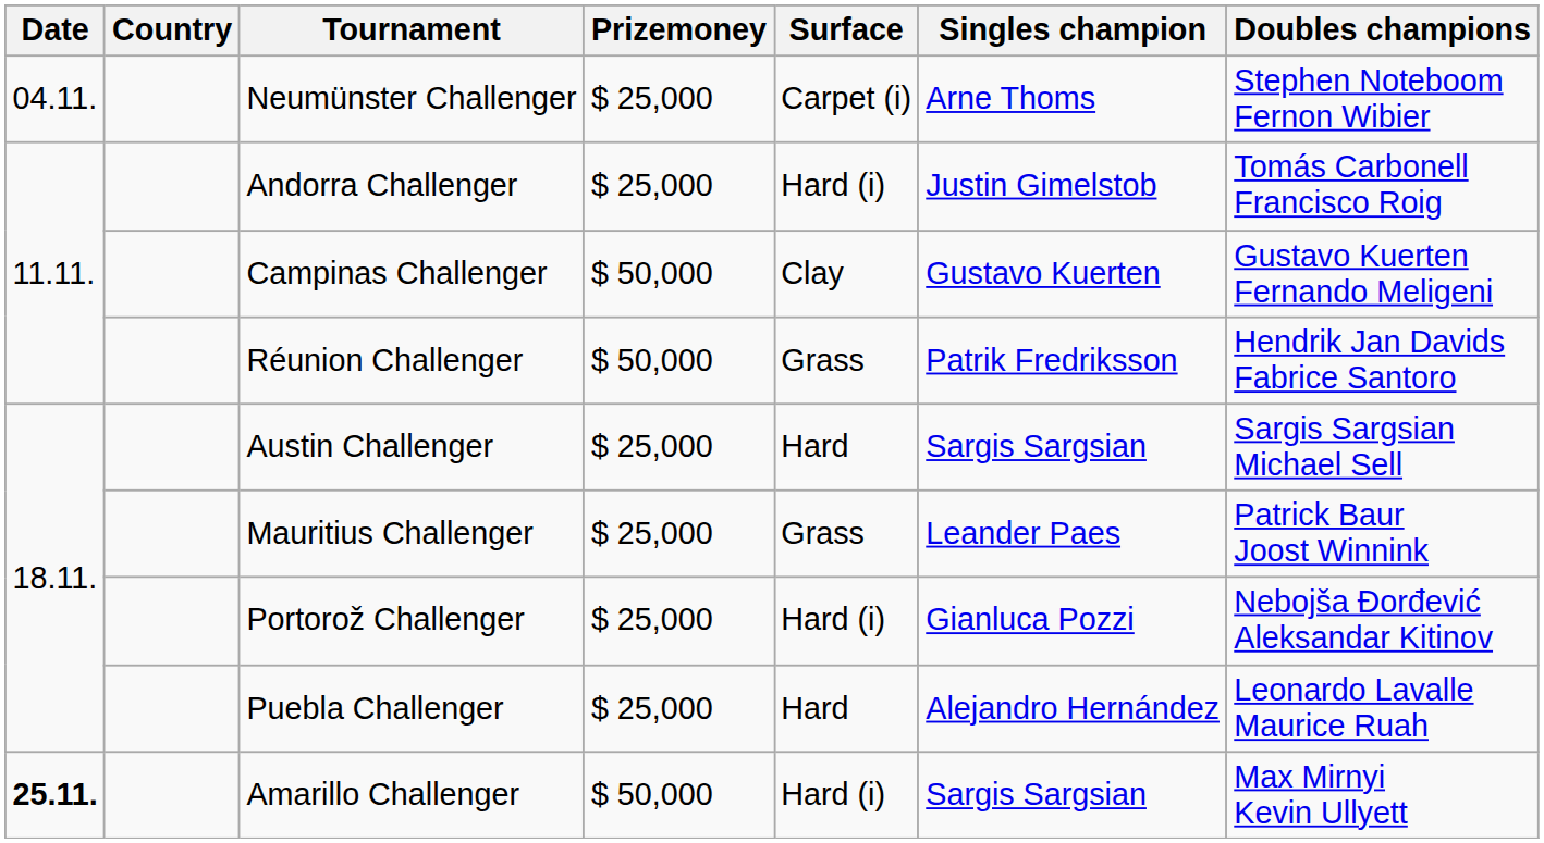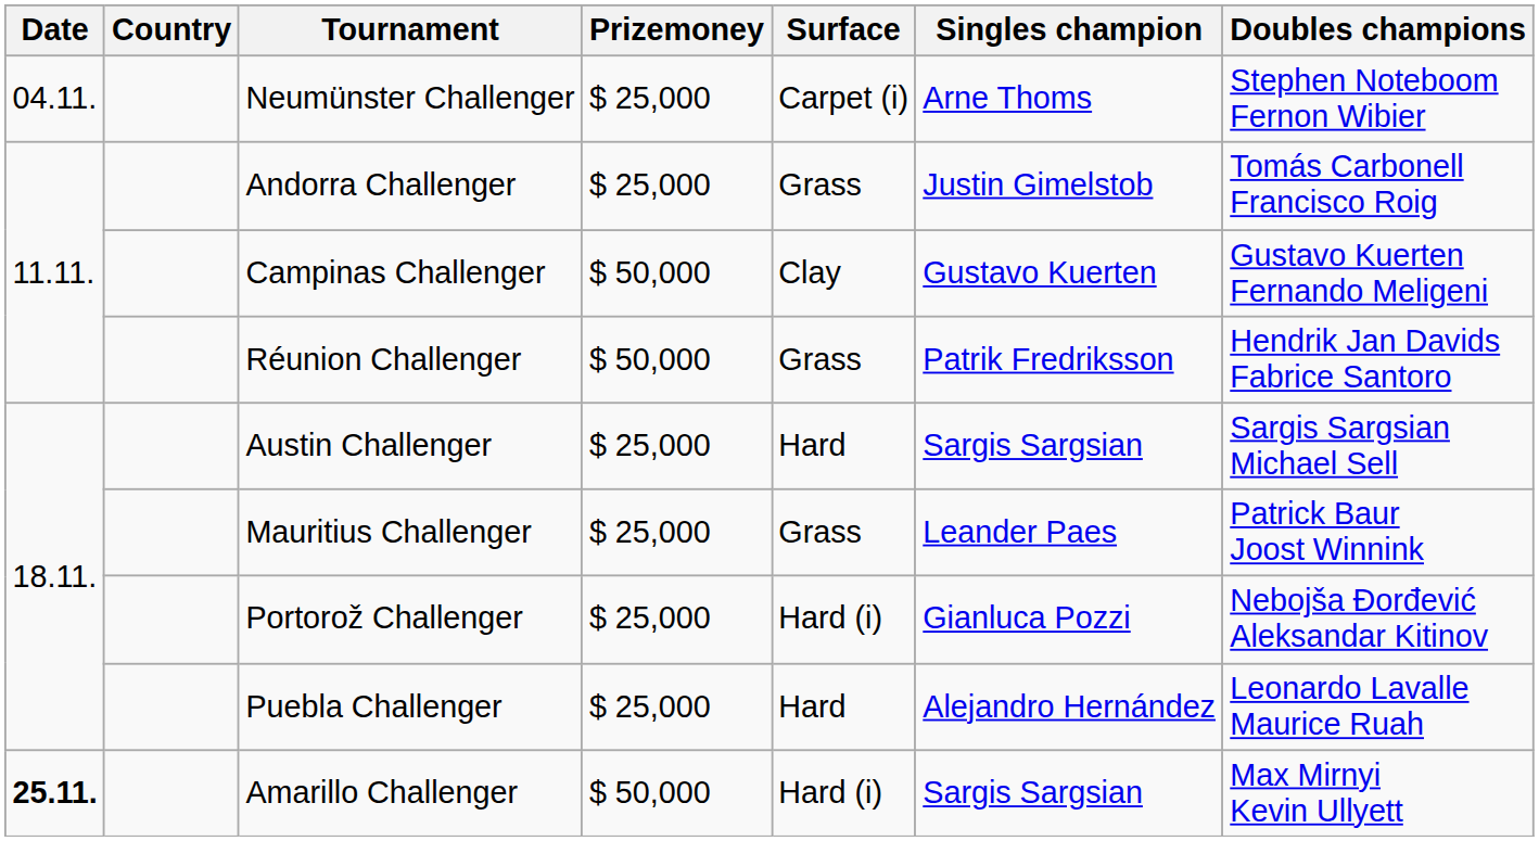Andorra Challenger | Surface: Hard (i) -> Grass
